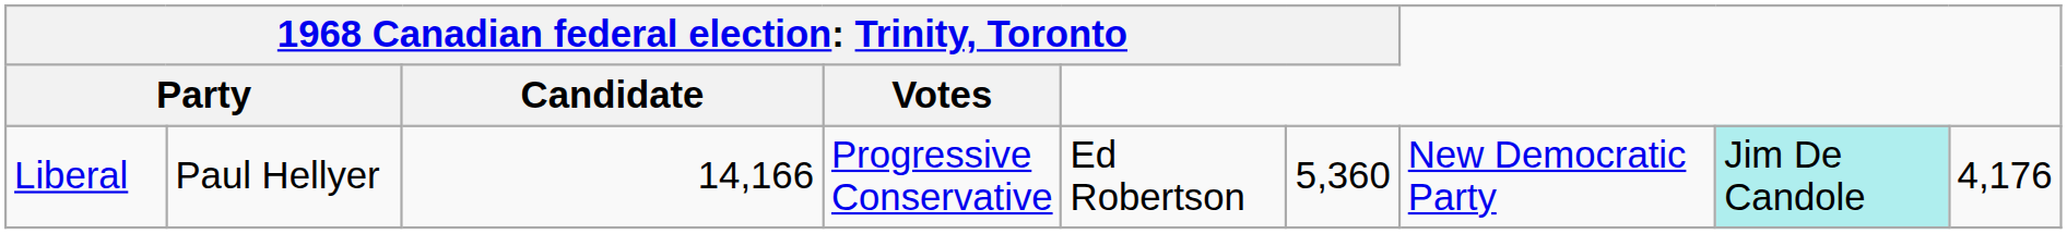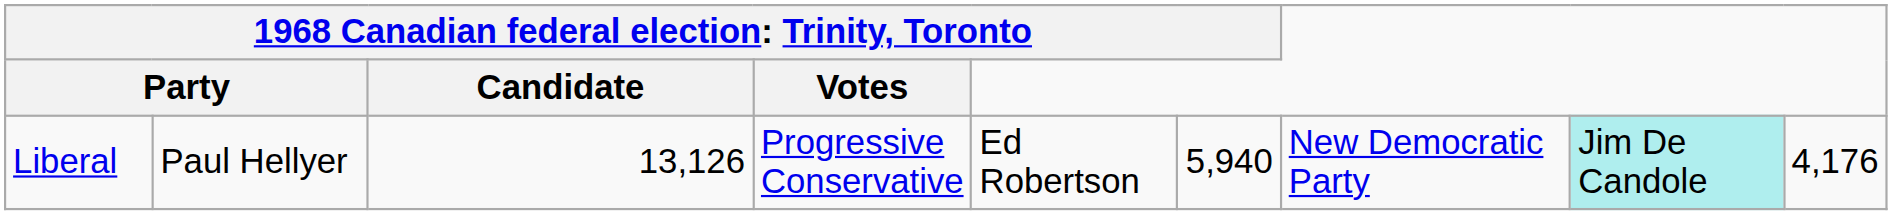Liberal | column 3: 14,166 -> 13,126
Liberal | column 6: 5,360 -> 5,940
